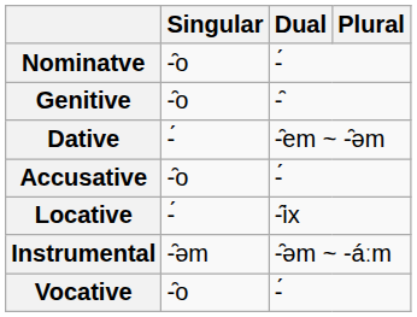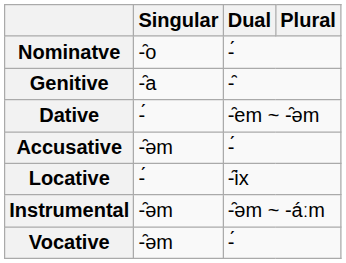Genitive | Singular: -̑o -> -̑a
Accusative | Singular: -̑o -> -̑əm
Vocative | Singular: -̑o -> -̑əm
